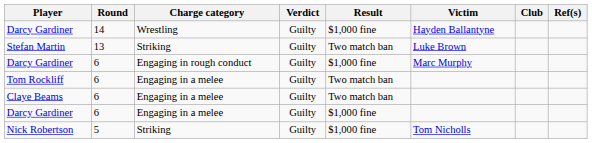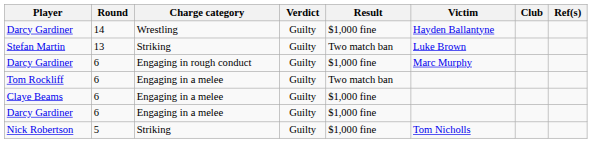Claye Beams | Result: Two match ban -> $1,000 fine
